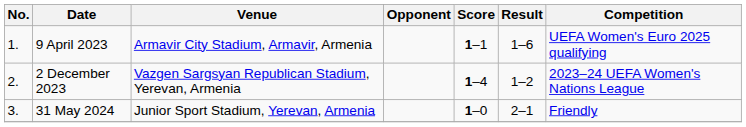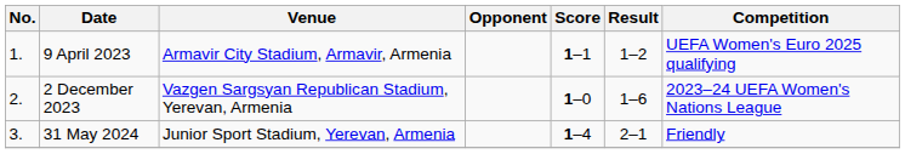9 April 2023 | Result: 1–6 -> 1–2
2 December 2023 | Score: 1–4 -> 1–0
2 December 2023 | Result: 1–2 -> 1–6
31 May 2024 | Score: 1–0 -> 1–4
